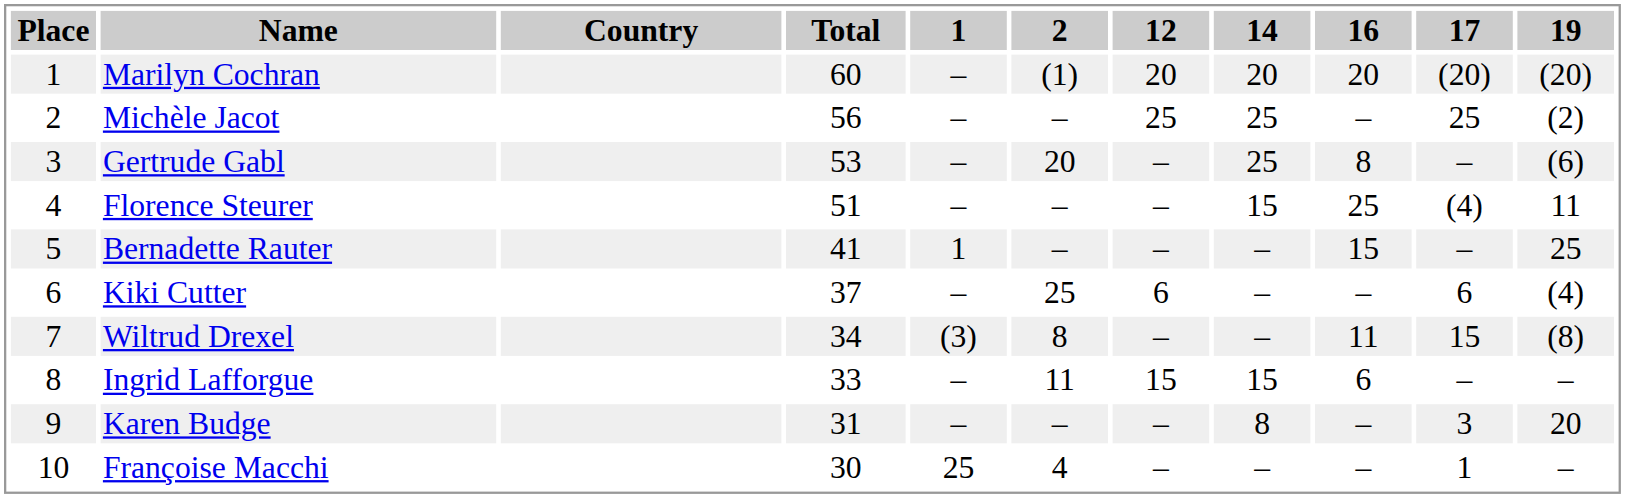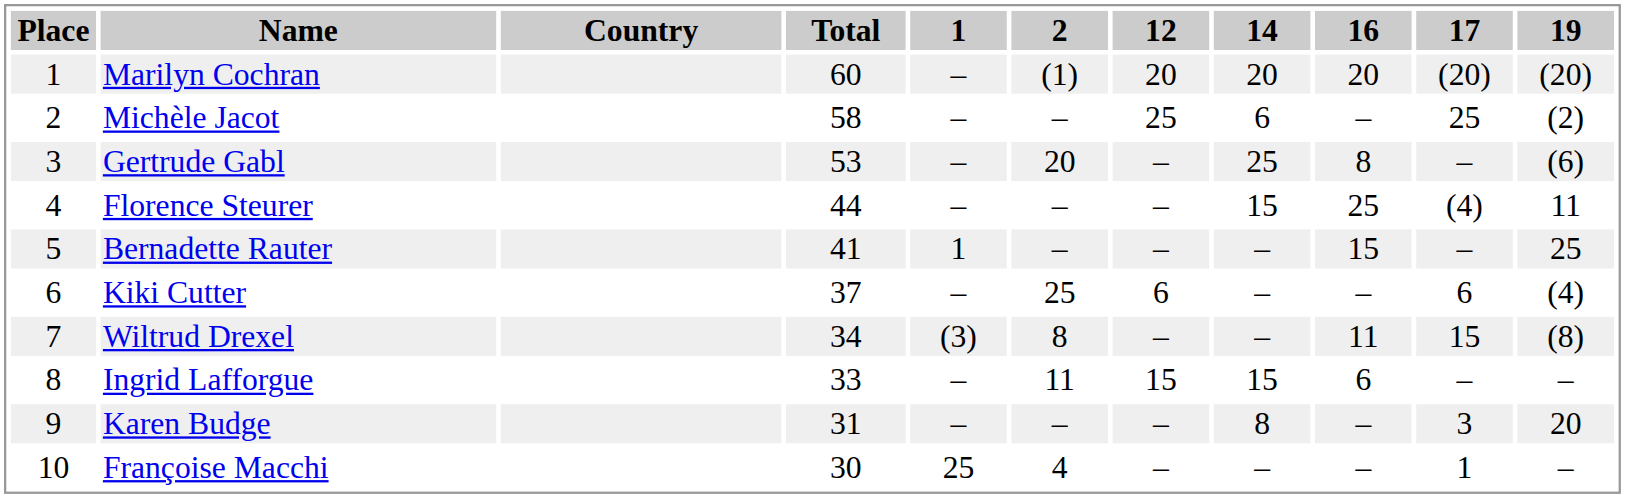Michèle Jacot | Total: 56 -> 58
Michèle Jacot | 14: 25 -> 6
Florence Steurer | Total: 51 -> 44
